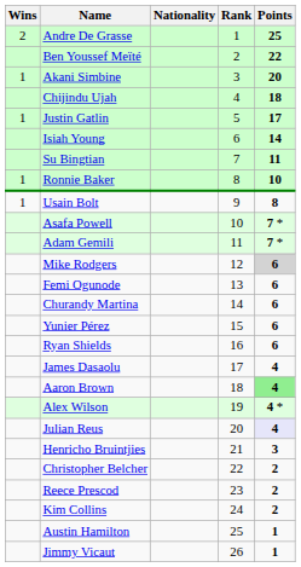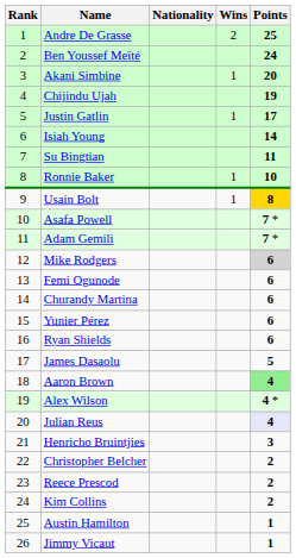columns swapped: Rank <-> Wins
Ben Youssef Meïté | Points: 22 -> 24
Chijindu Ujah | Points: 18 -> 19
Usain Bolt | Points: no background -> gold background
James Dasaolu | Points: 4 -> 5
